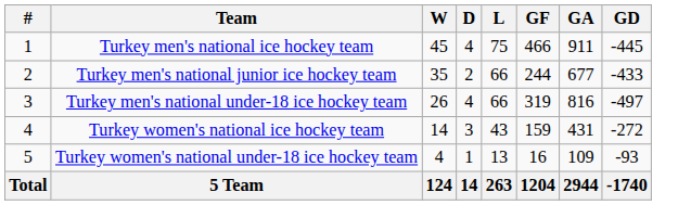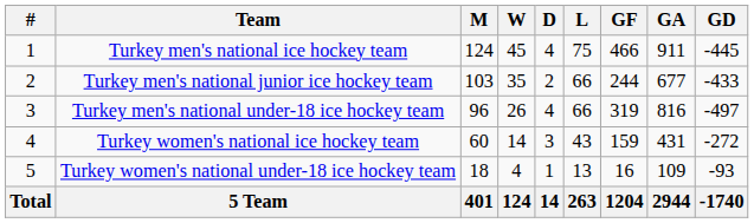+ column: M | 124 | 103 | 96 | 60 | 18 | 401
